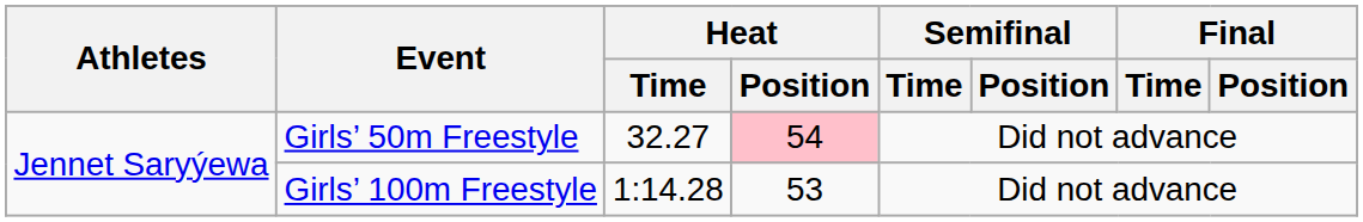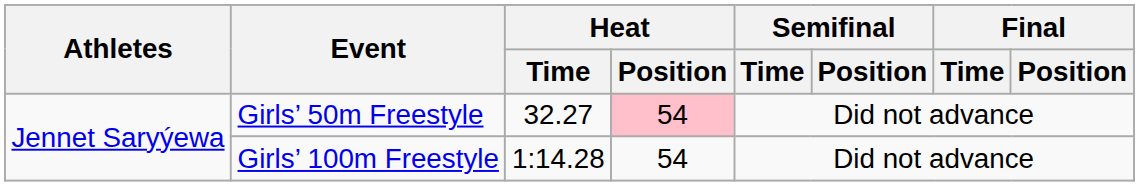Girls’ 100m Freestyle | Heat / Position: 53 -> 54
